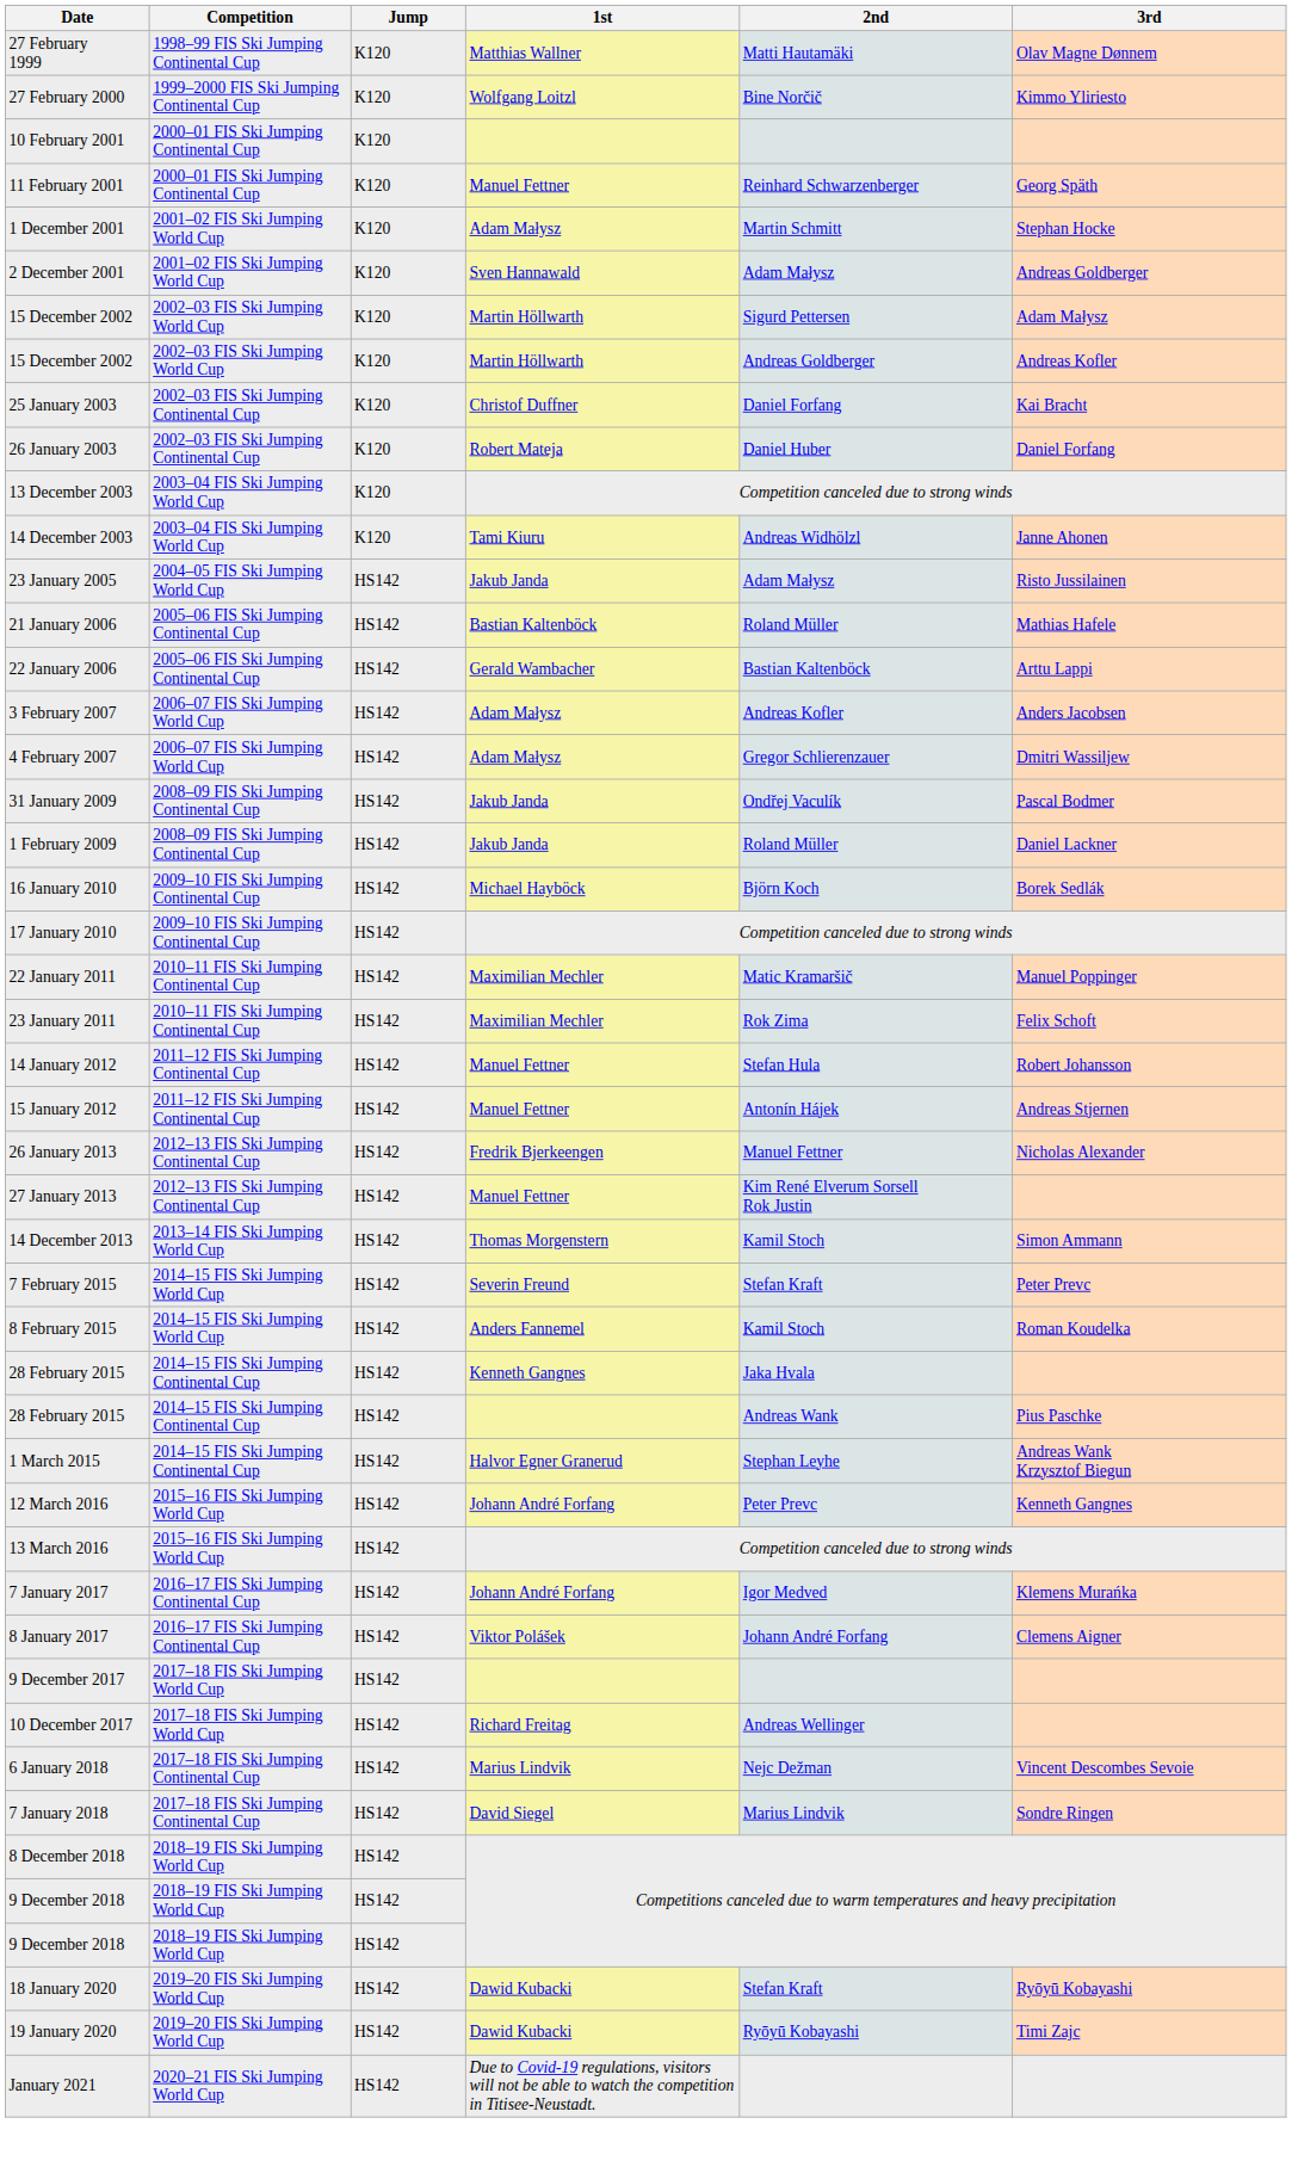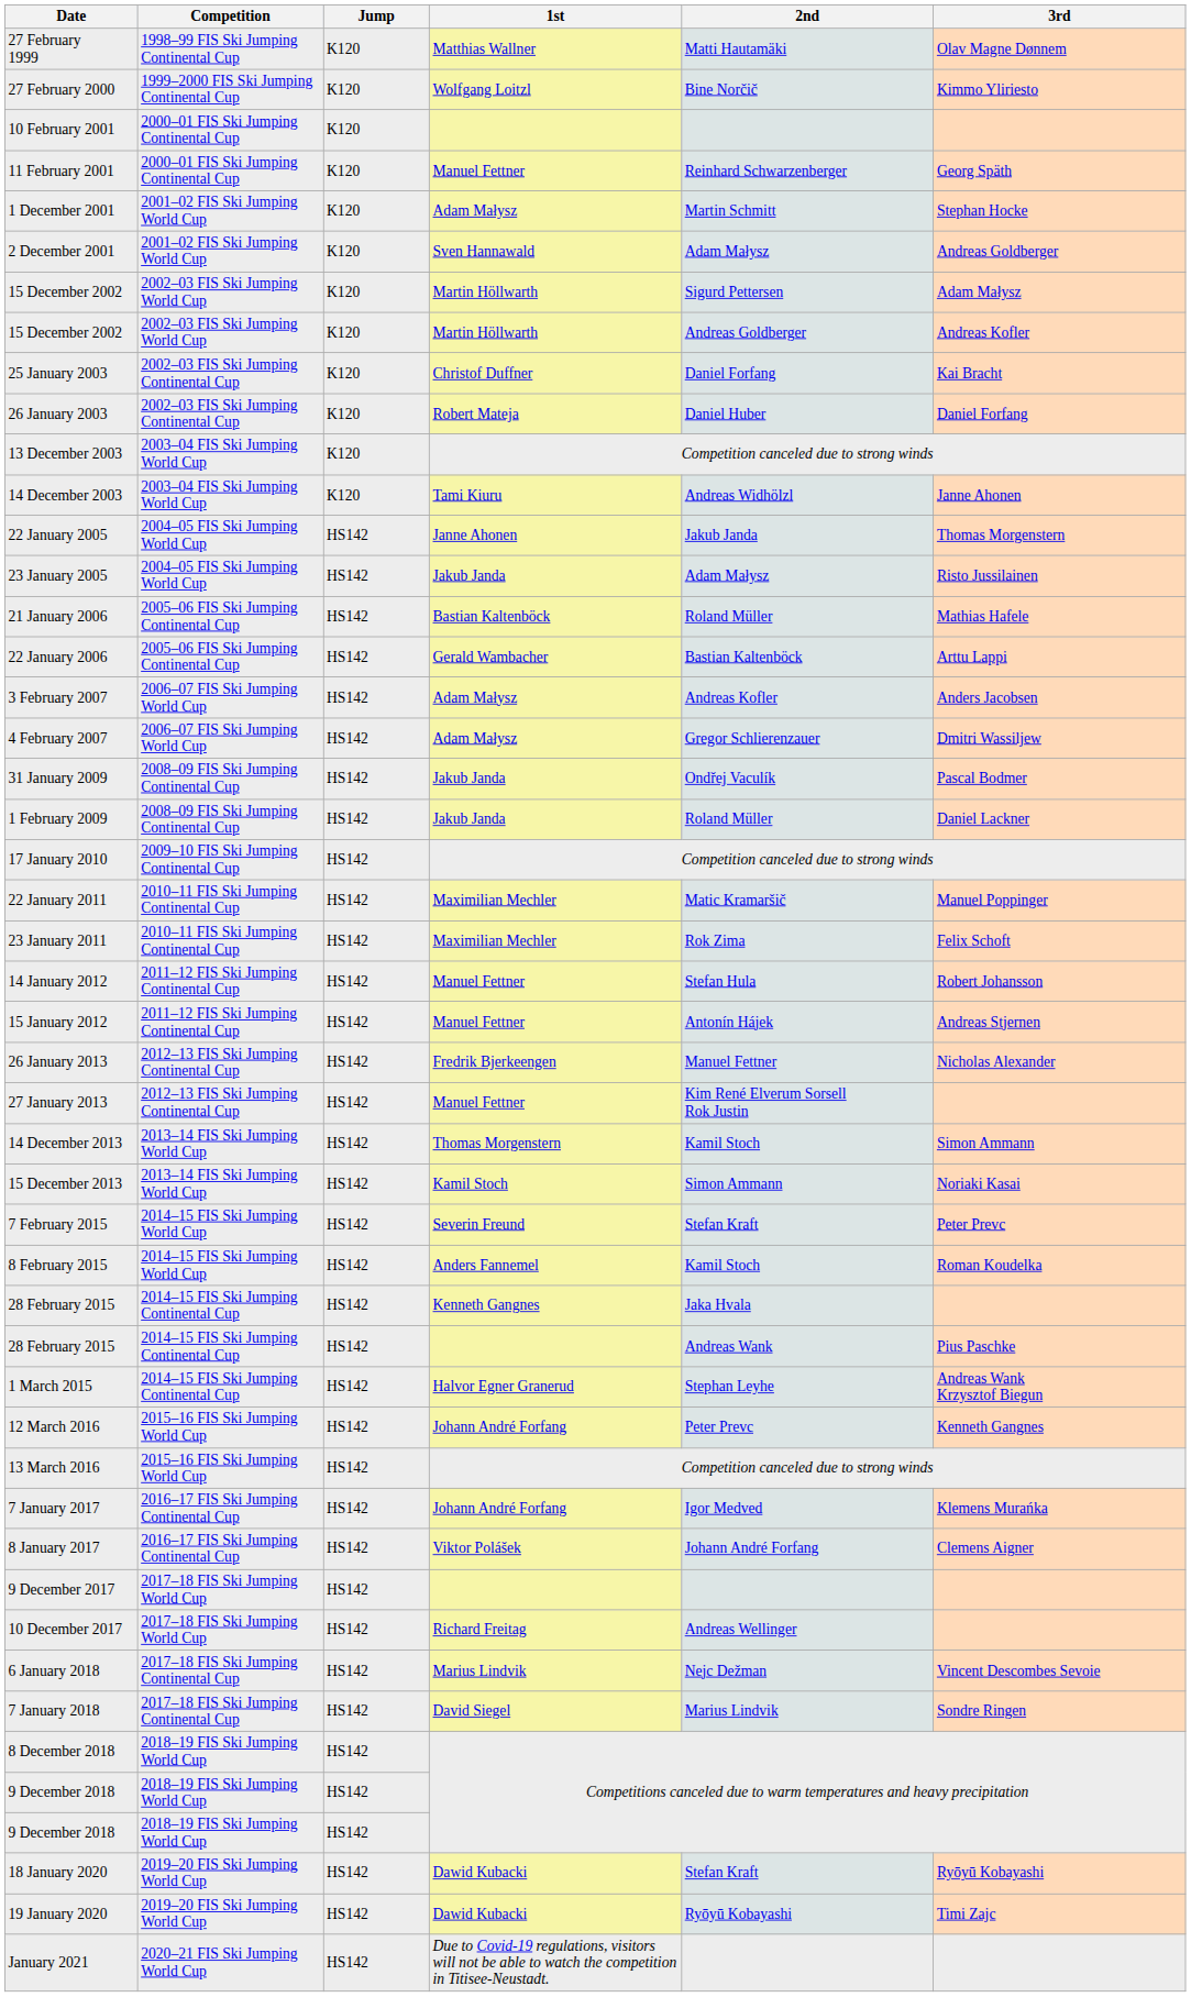+ row: 22 January 2005 | 2004–05 FIS Ski Jumping World Cup | HS142 | Janne Ahonen | Jakub Janda | Thomas Morgenstern
- row: 16 January 2010 | 2009–10 FIS Ski Jumping Continental Cup | HS142 | Michael Hayböck | Björn Koch | Borek Sedlák
+ row: 15 December 2013 | 2013–14 FIS Ski Jumping World Cup | HS142 | Kamil Stoch | Simon Ammann | Noriaki Kasai
